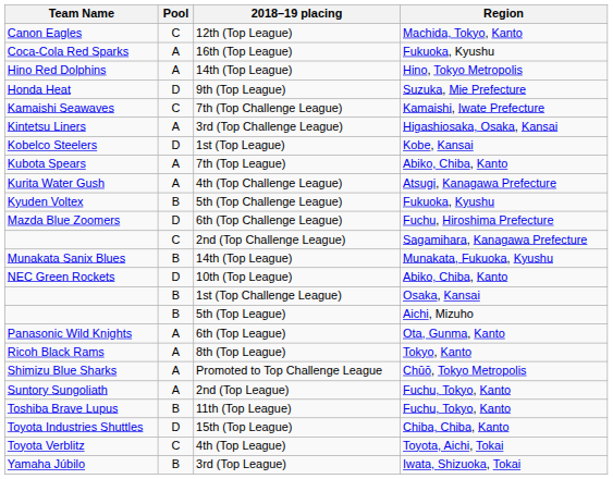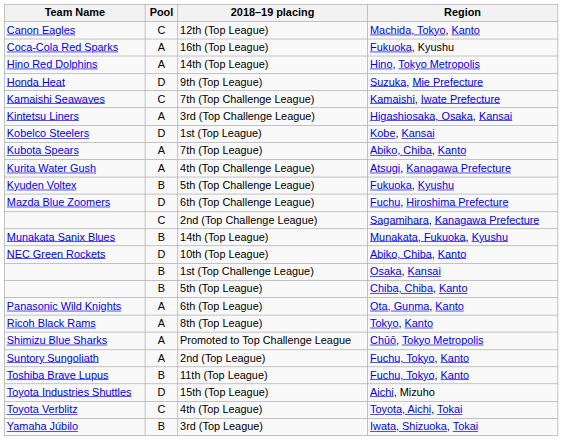5th (Top League) | Region: Aichi, Mizuho -> Chiba, Chiba, Kanto
15th (Top League) | Region: Chiba, Chiba, Kanto -> Aichi, Mizuho
